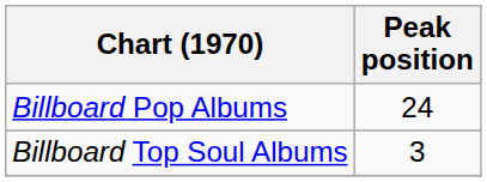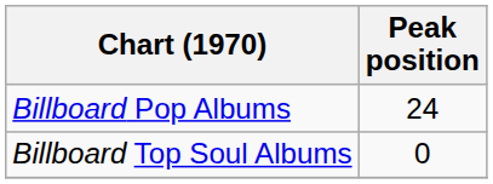Billboard Top Soul Albums | Peak position: 3 -> 0
